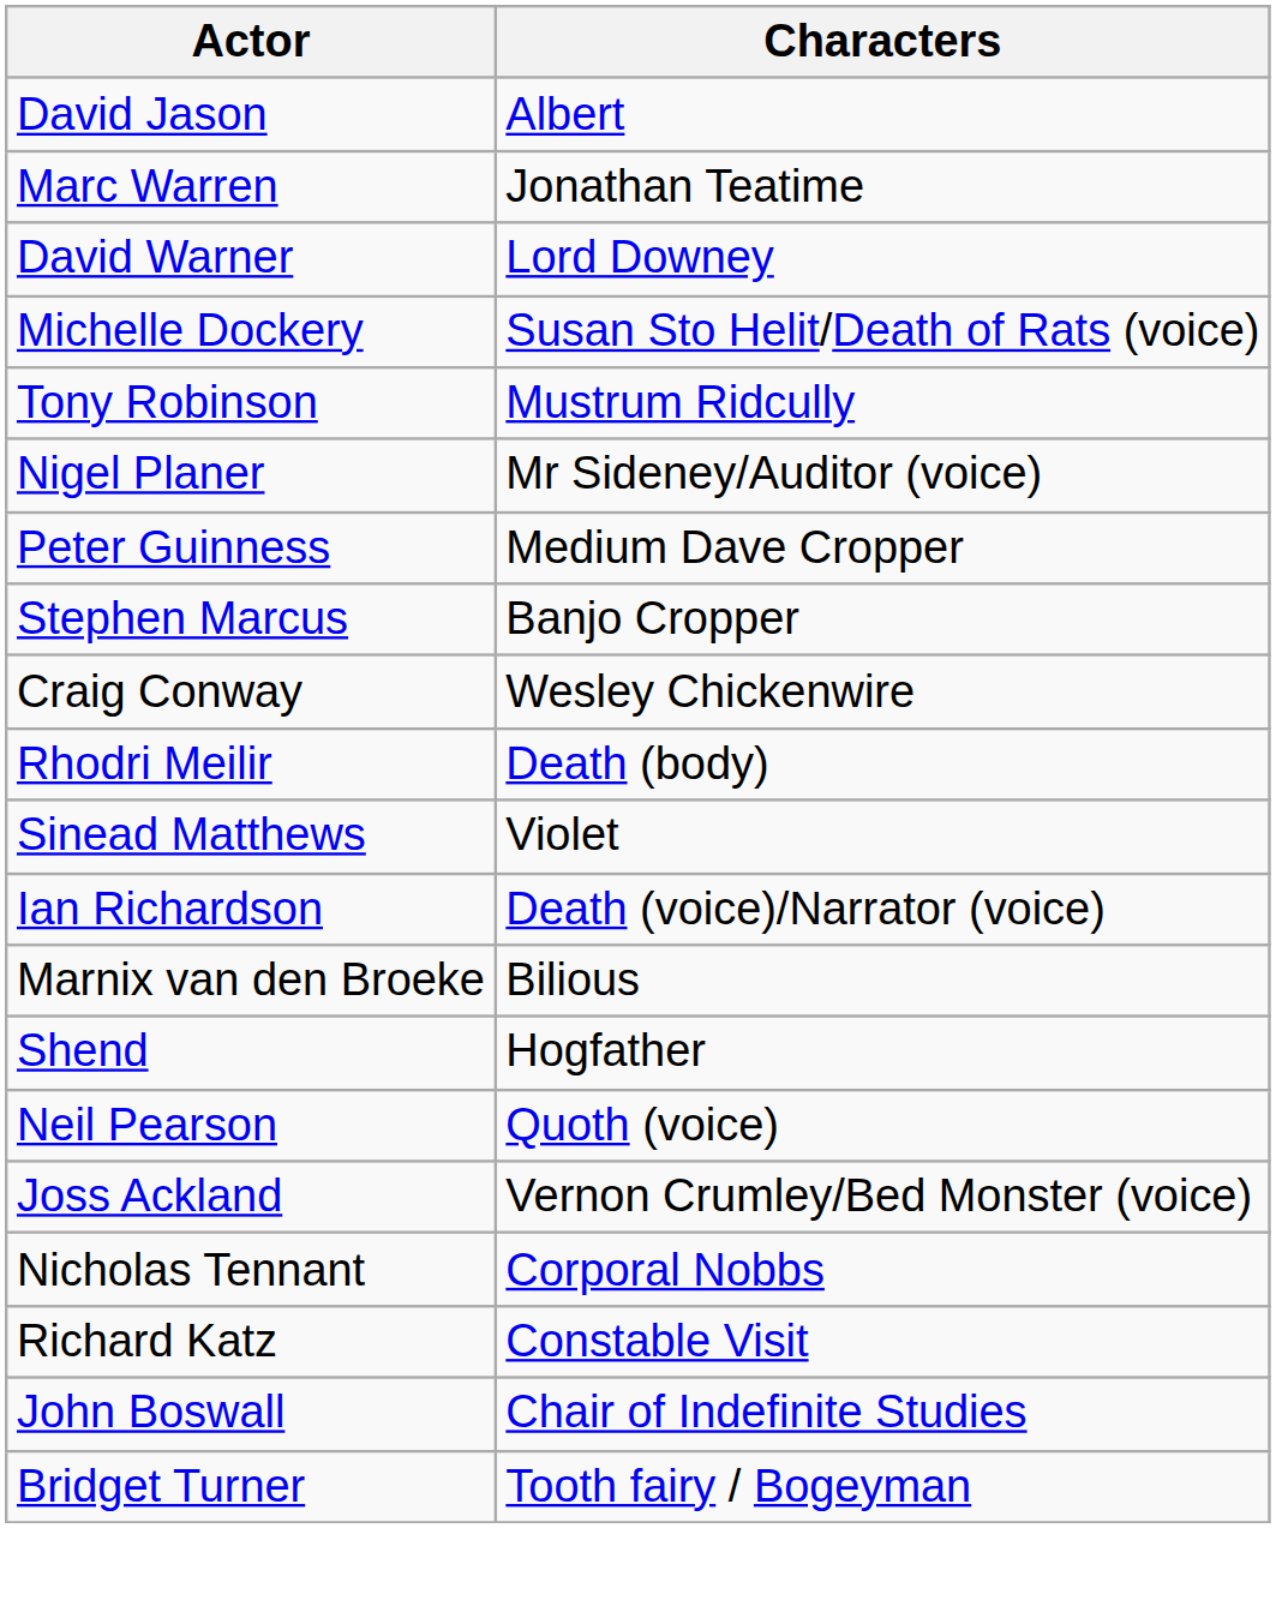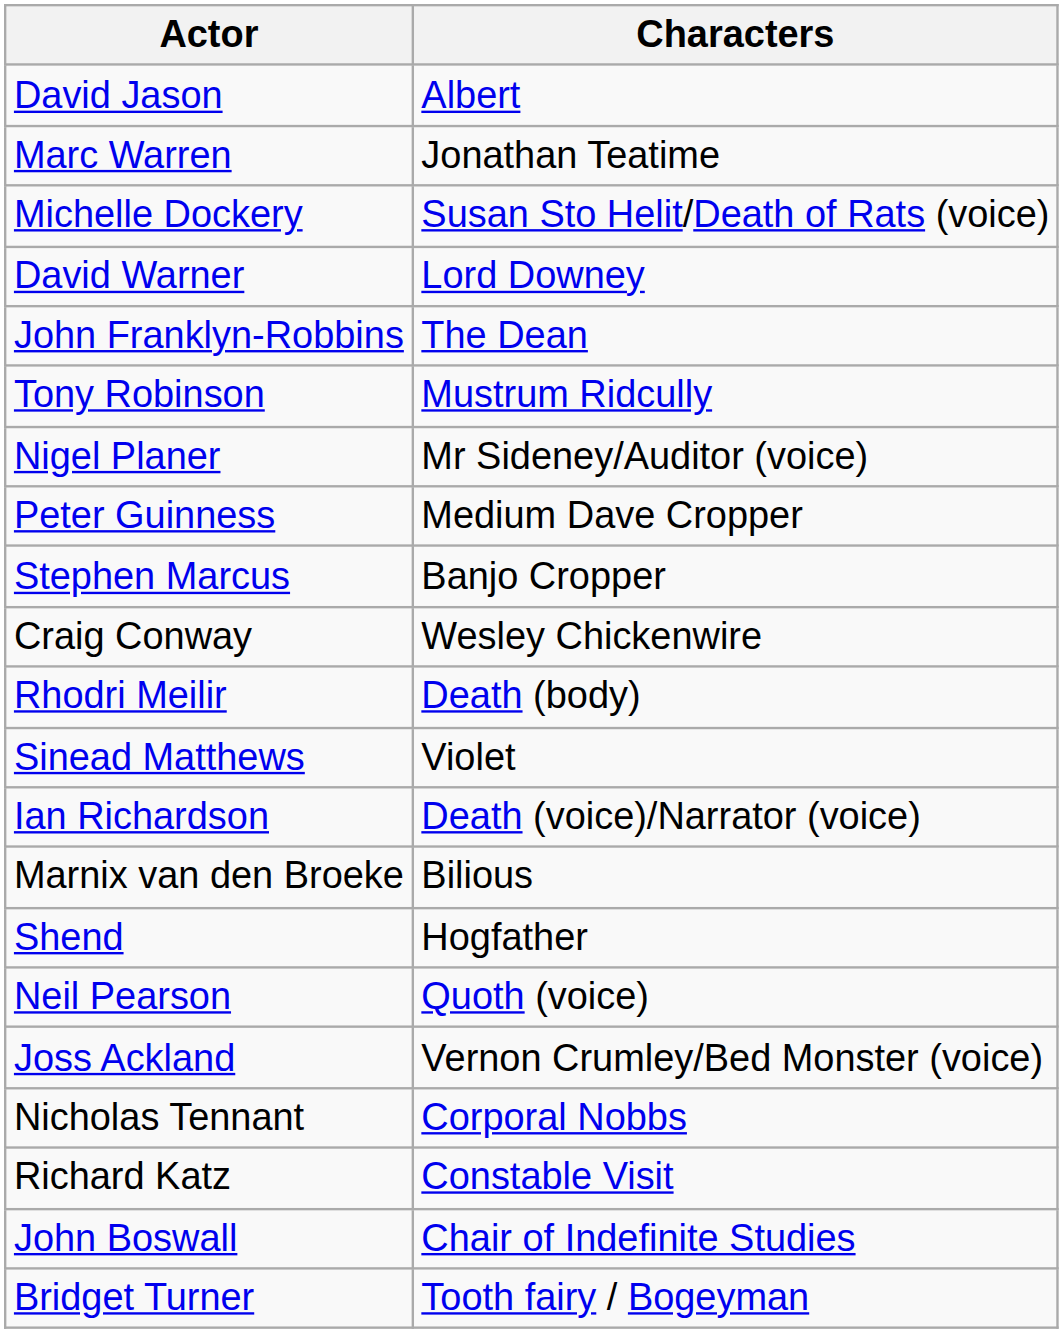rows swapped: Michelle Dockery <-> David Warner
+ row: John Franklyn-Robbins | The Dean
